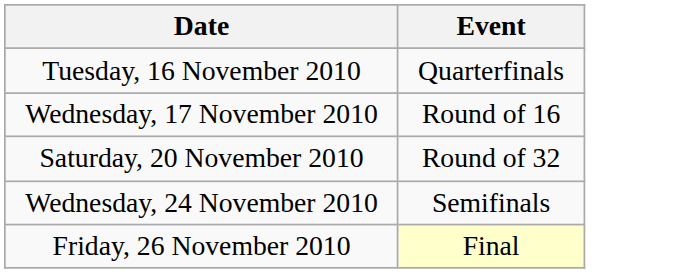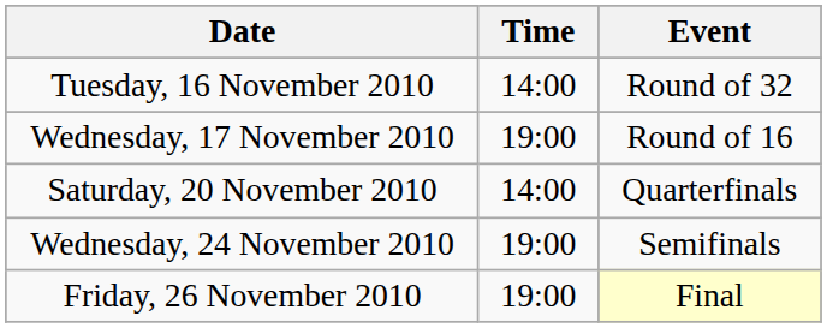+ column: Time | 14:00 | 19:00 | 14:00 | 19:00 | 19:00
Tuesday, 16 November 2010 | Event: Quarterfinals -> Round of 32
Saturday, 20 November 2010 | Event: Round of 32 -> Quarterfinals
